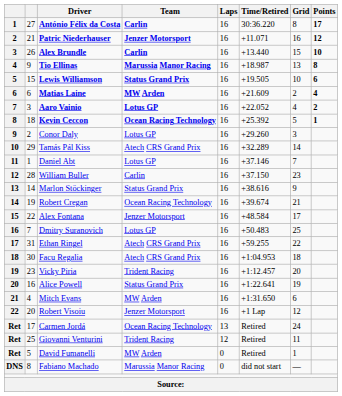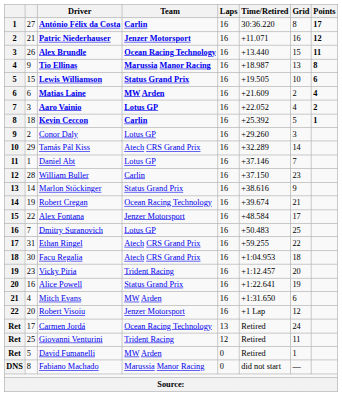Alex Brundle | Team: Carlin -> Ocean Racing Technology
Alex Brundle | Points: 10 -> 11
Kevin Ceccon | Team: Ocean Racing Technology -> Carlin
